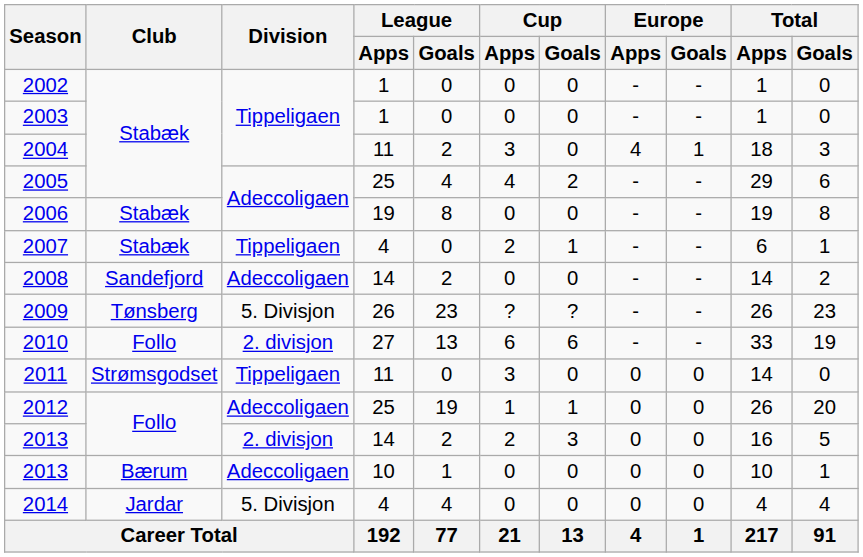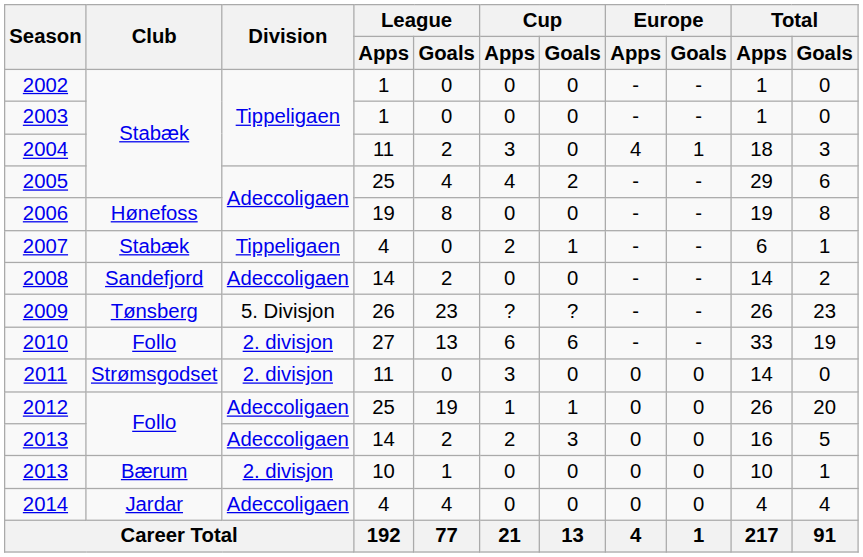2006 | Club: Stabæk -> Hønefoss
2011 | Division: Tippeligaen -> 2. divisjon
2013 / 14 | Division: 2. divisjon -> Adeccoligaen
2013 / 10 | Division: Adeccoligaen -> 2. divisjon
2014 | Division: 5. Divisjon -> Adeccoligaen
